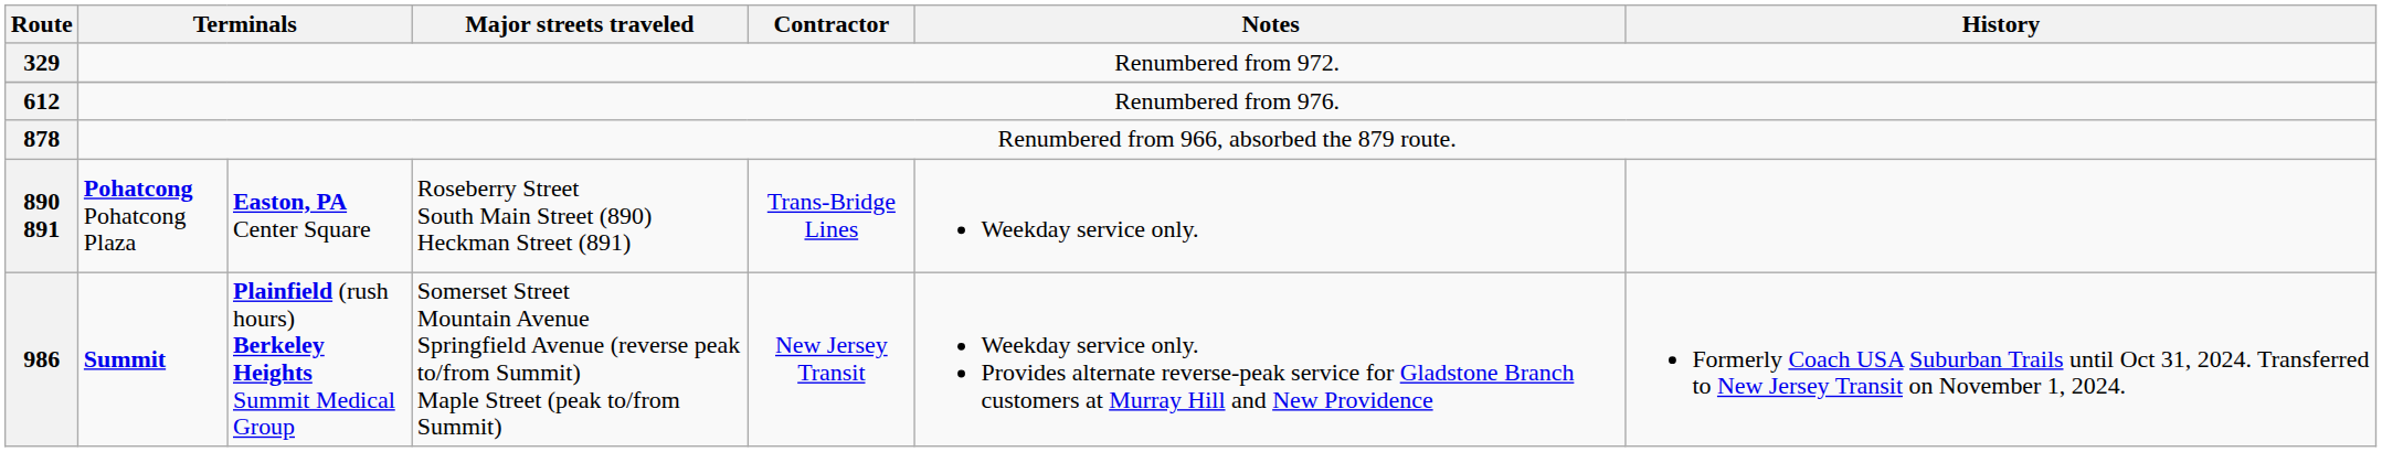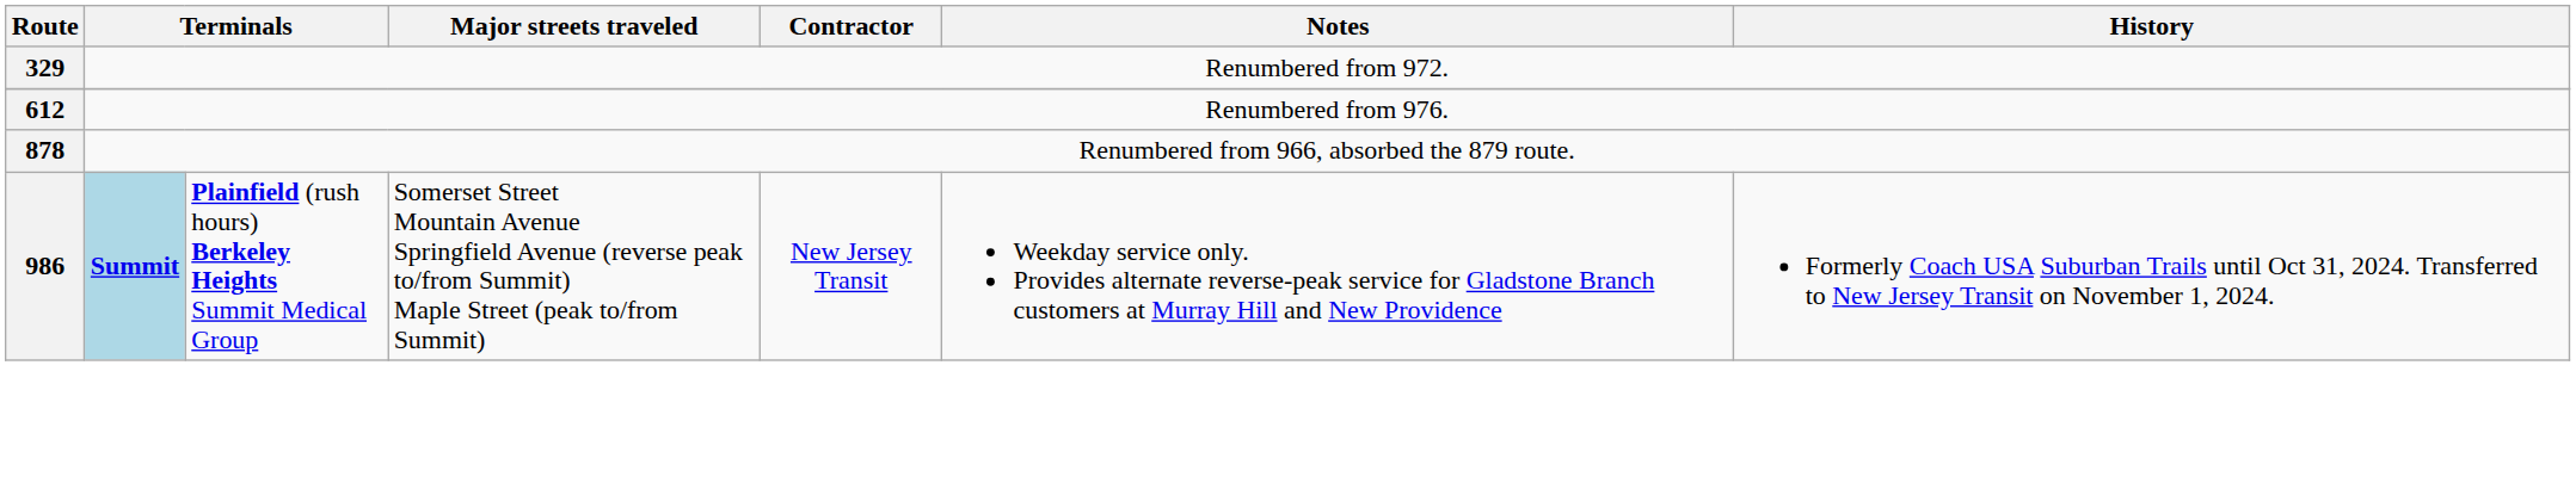- row: 890 891 | Pohatcong Pohatcong Plaza | Easton, PA Center Square | Roseberry Street South Main Street (890) Heckman Street (891) | Trans-Bridge Lines | Weekday service only.
986 | column 2: no background -> lightblue background
